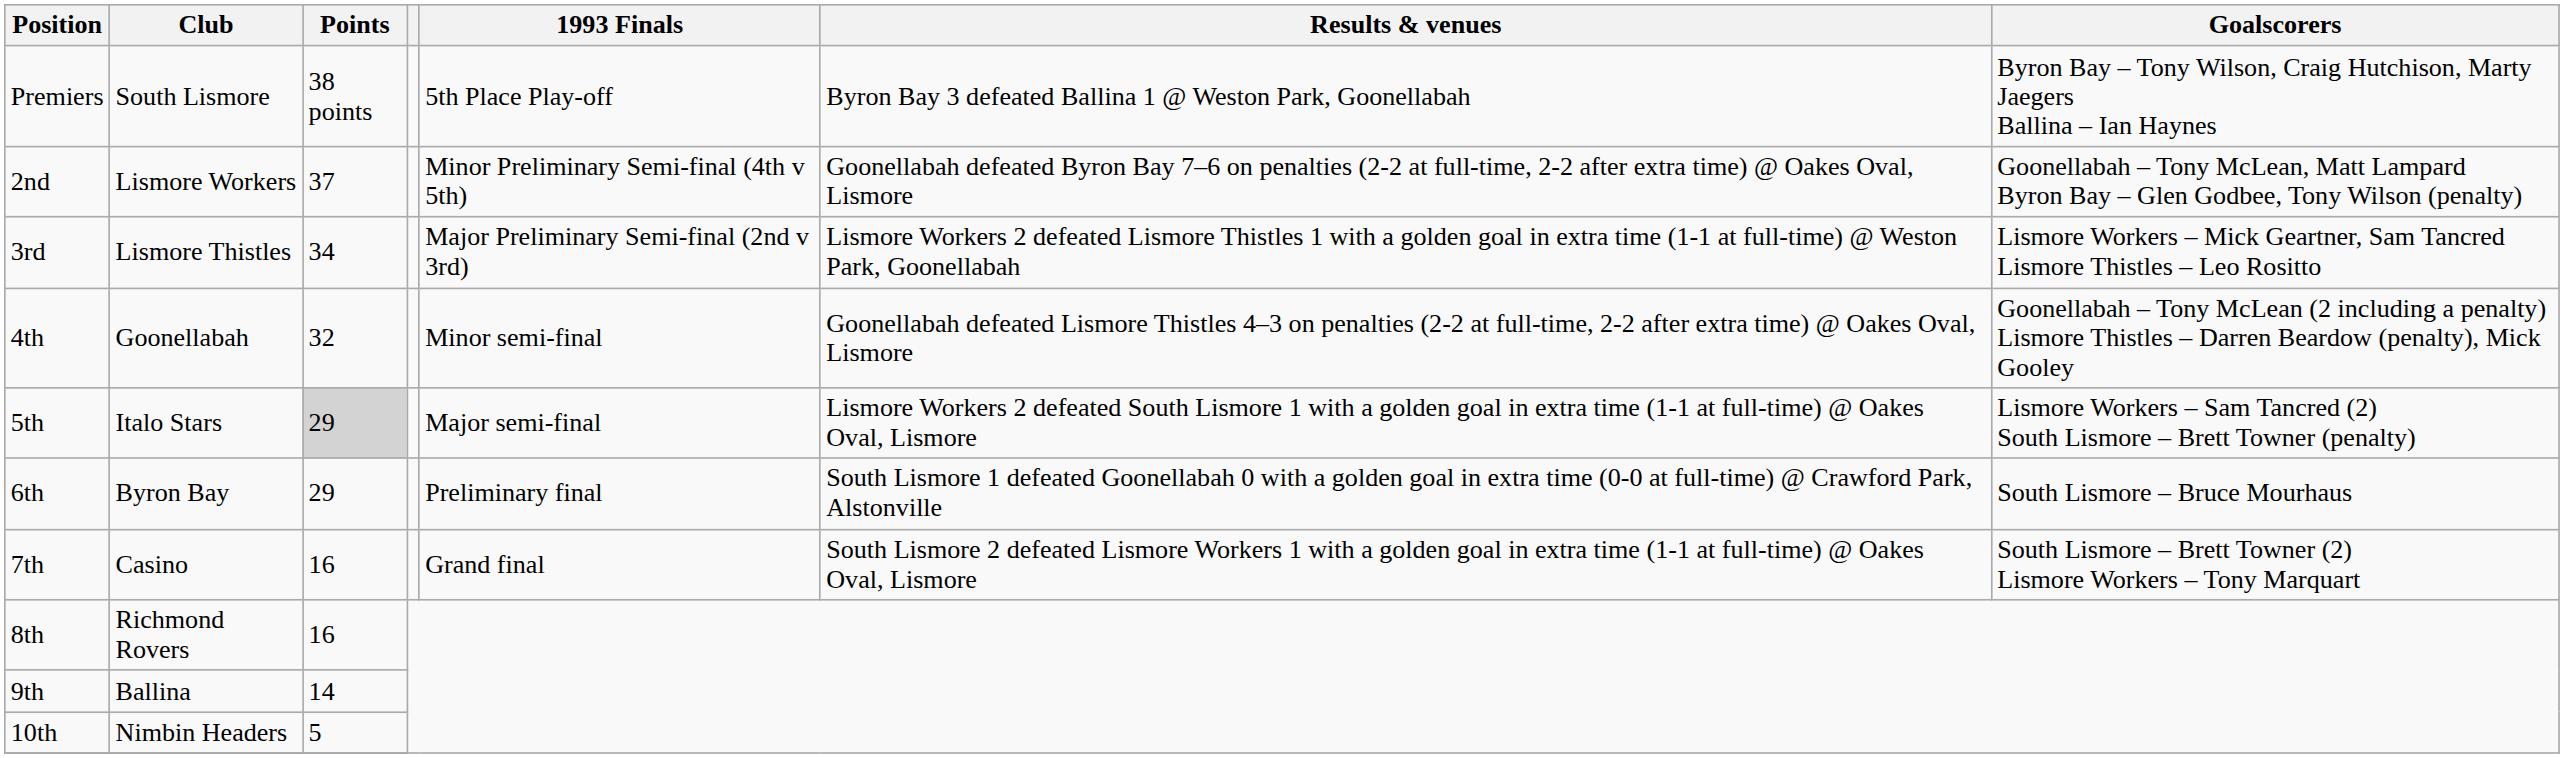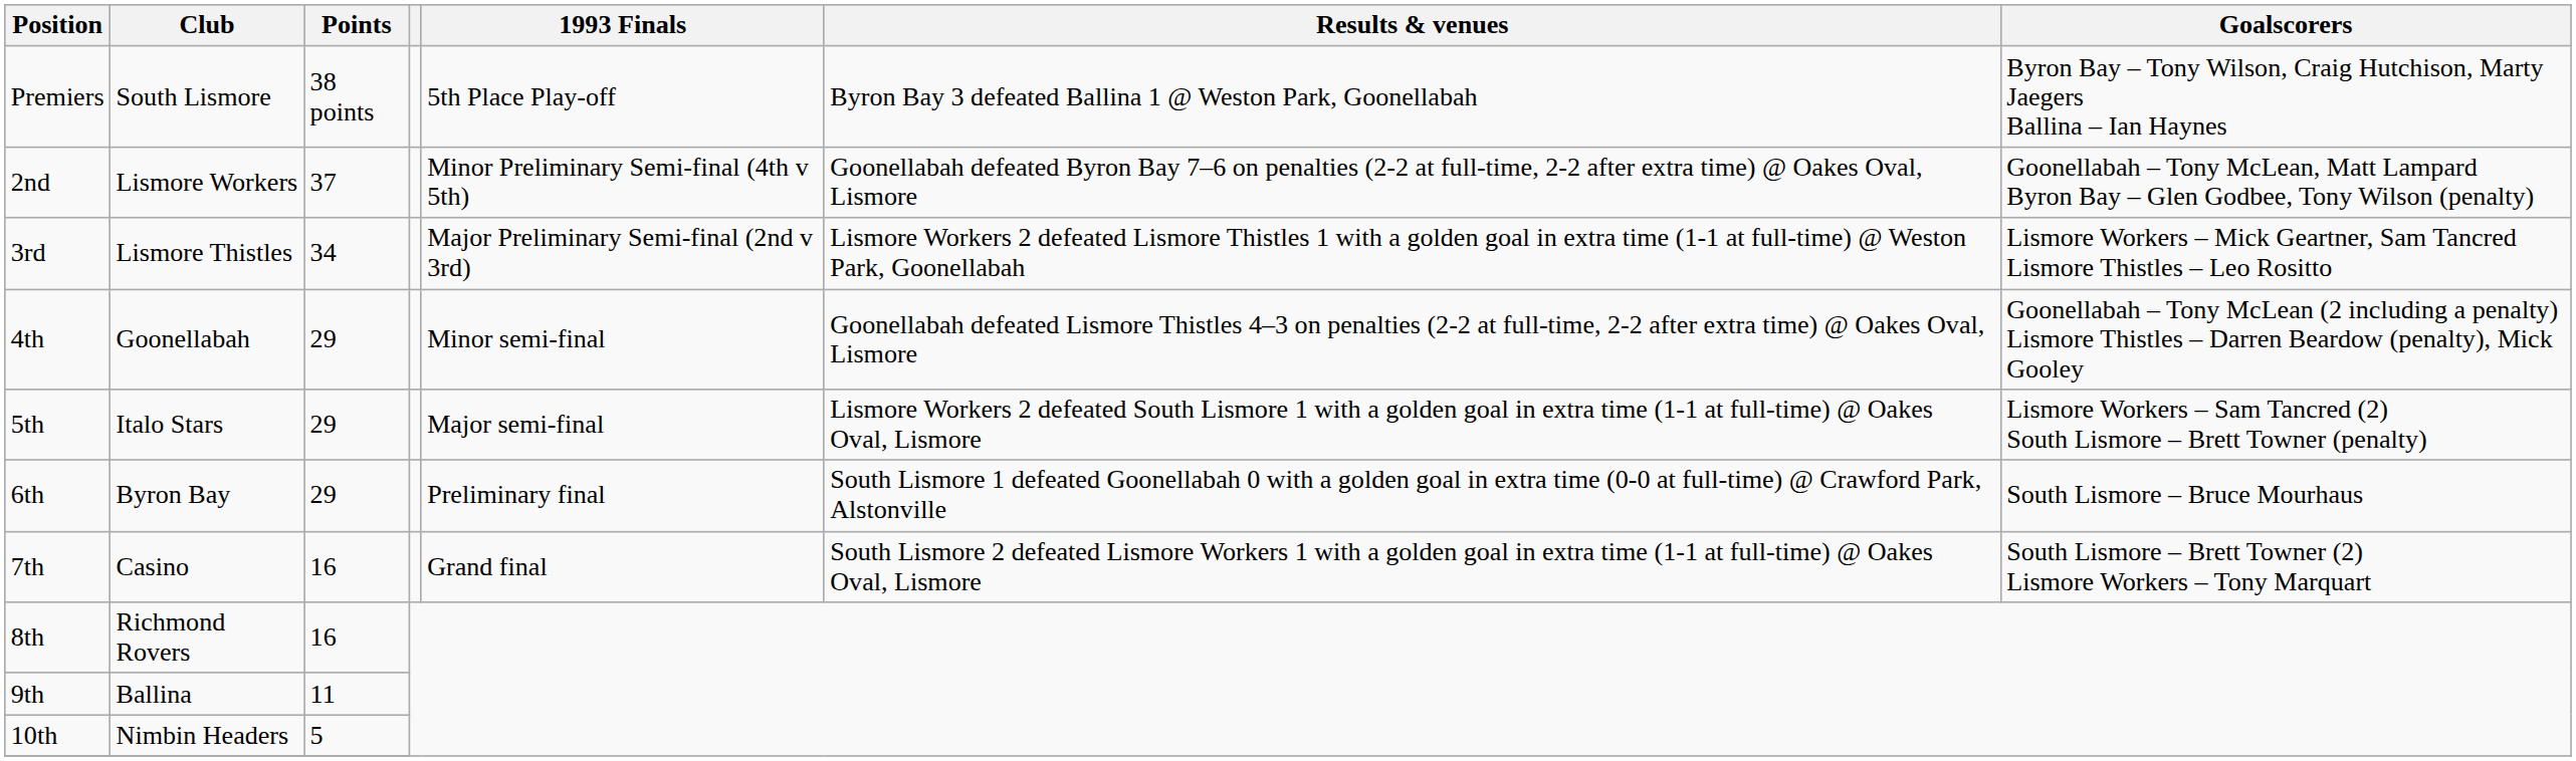4th | Points: 32 -> 29
5th | Points: lightgrey background -> no background
9th | Points: 14 -> 11
